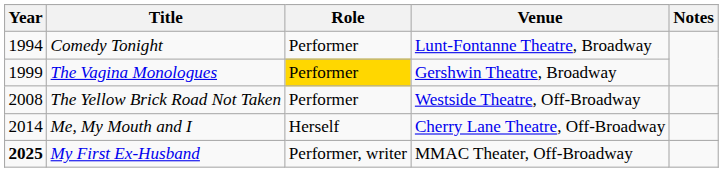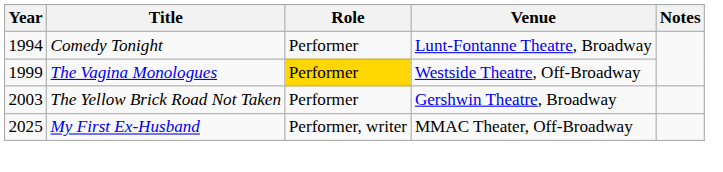The Vagina Monologues | Venue: Gershwin Theatre, Broadway -> Westside Theatre, Off-Broadway
The Yellow Brick Road Not Taken | Year: 2008 -> 2003
The Yellow Brick Road Not Taken | Venue: Westside Theatre, Off-Broadway -> Gershwin Theatre, Broadway
- row: 2014 | Me, My Mouth and I | Herself | Cherry Lane Theatre, Off-Broadway
My First Ex-Husband | Year: bold -> normal
